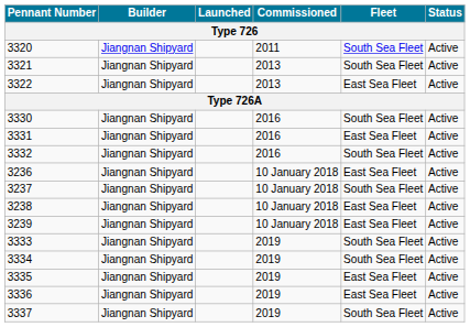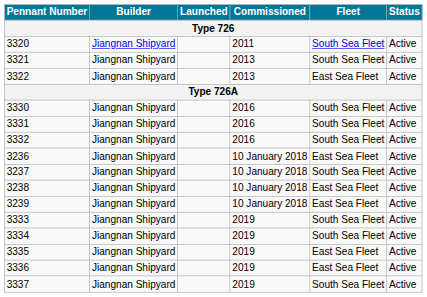3331 | Fleet: East Sea Fleet -> South Sea Fleet
